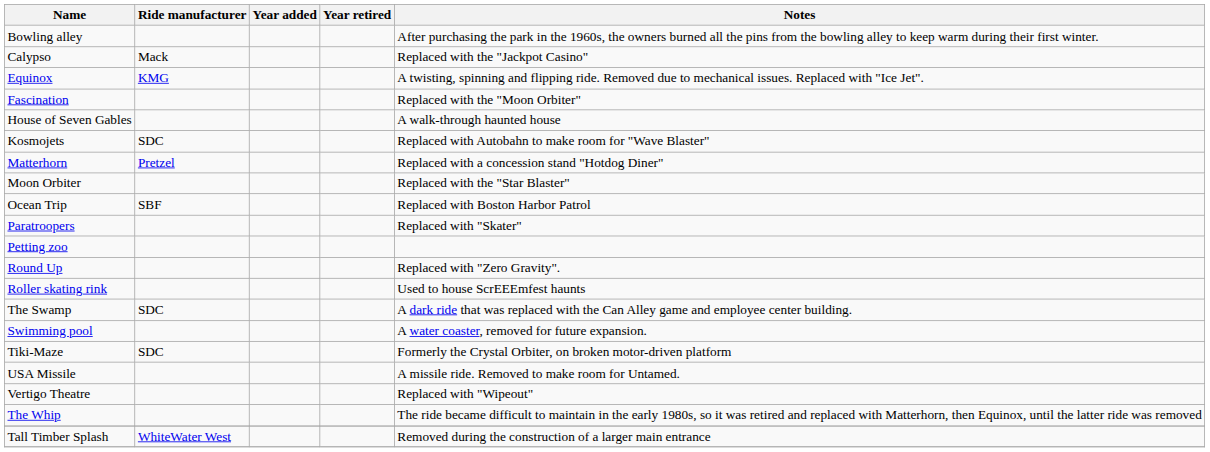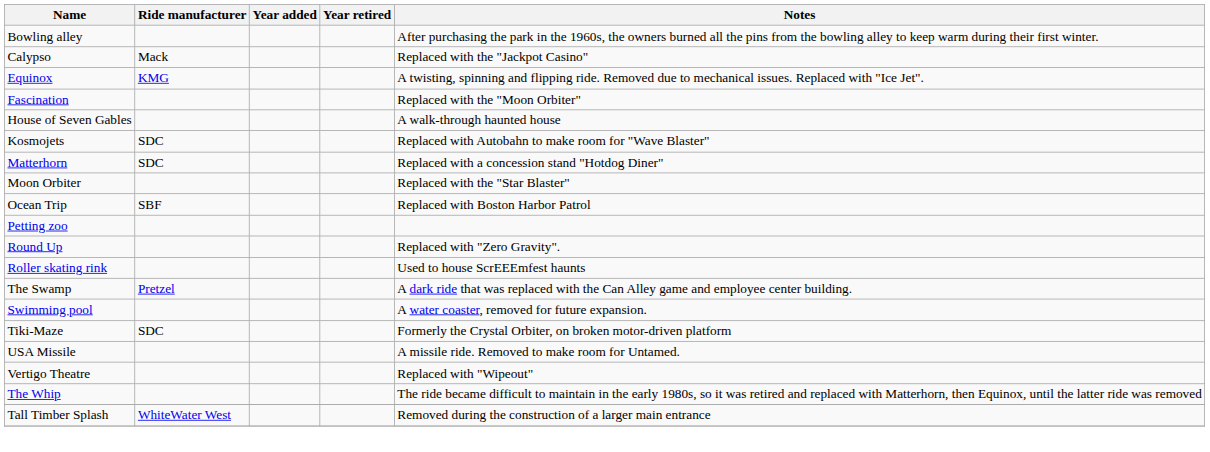Matterhorn | Ride manufacturer: Pretzel -> SDC
- row: Paratroopers | Replaced with "Skater"
The Swamp | Ride manufacturer: SDC -> Pretzel
